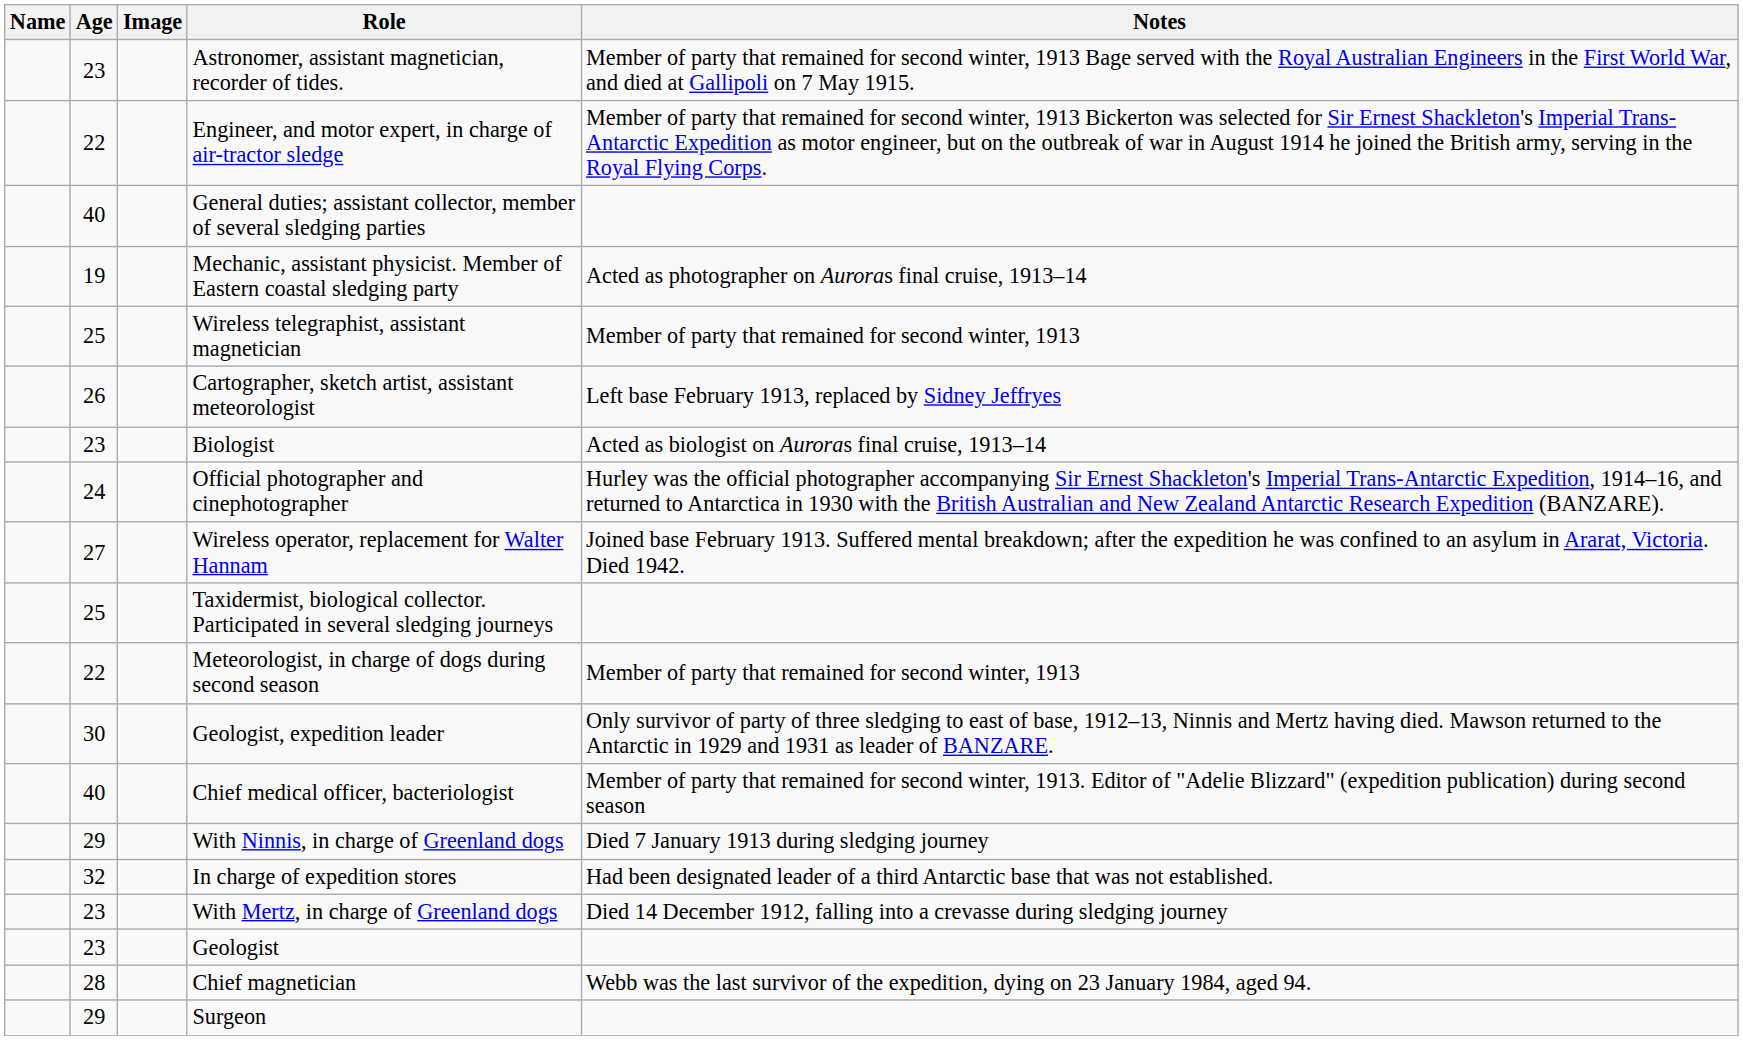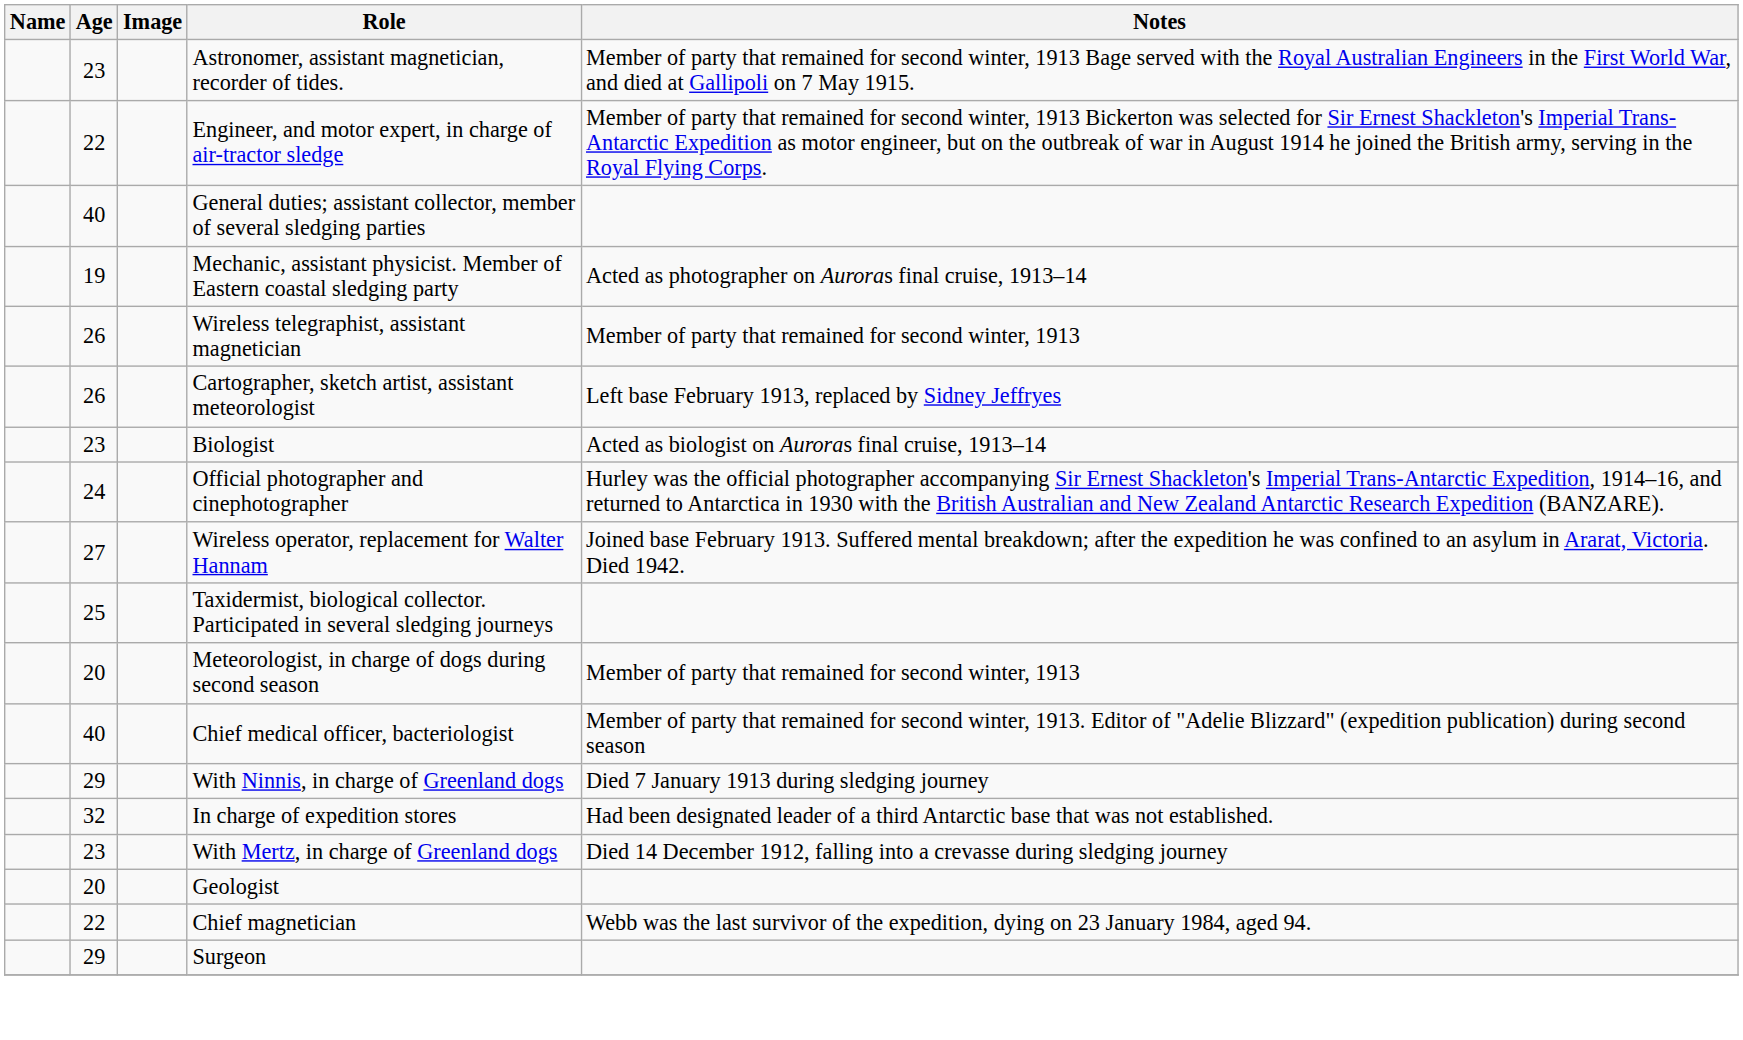Wireless telegraphist, assistant magnetician | Age: 25 -> 26
Meteorologist, in charge of dogs during second season | Age: 22 -> 20
- row: 30 | Geologist, expedition leader | Only survivor of party of three sledging to east of base, 1912–13, Ninnis and Mertz having died. Mawson returned to the Antarctic in 1929 and 1931 as leader of BANZARE.
Geologist | Age: 23 -> 20
Chief magnetician | Age: 28 -> 22
